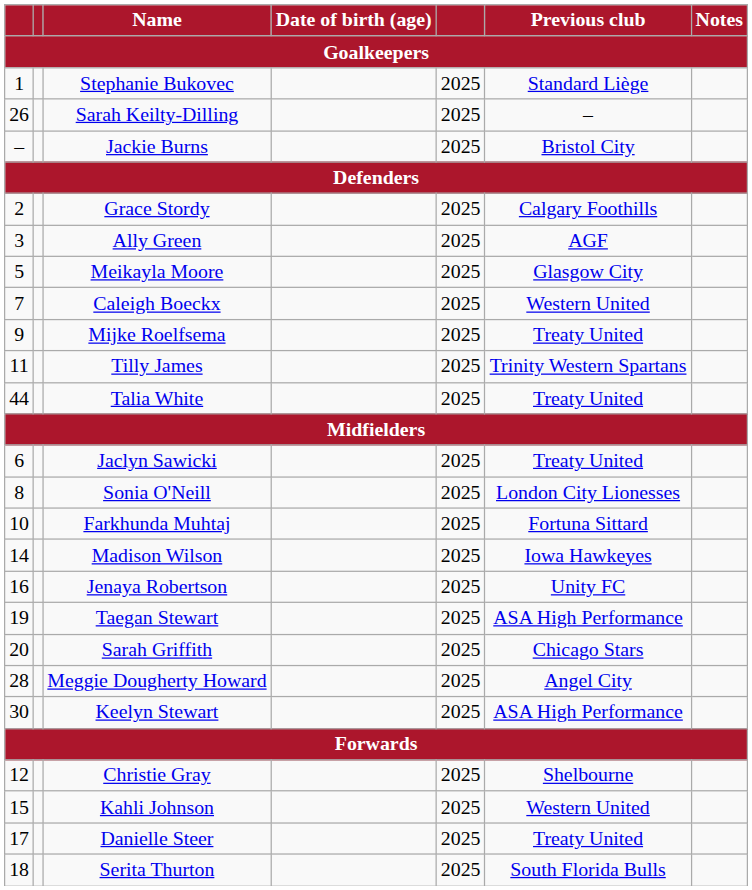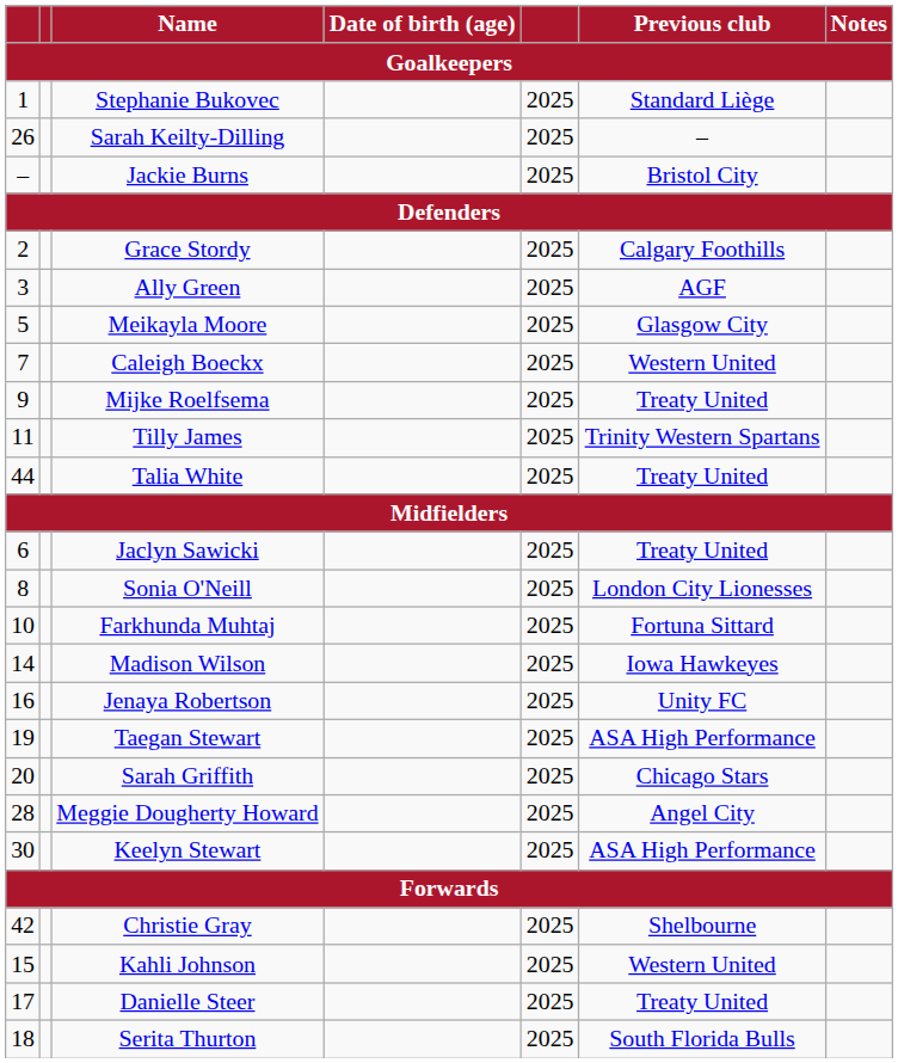Christie Gray | column 1: 12 -> 42
